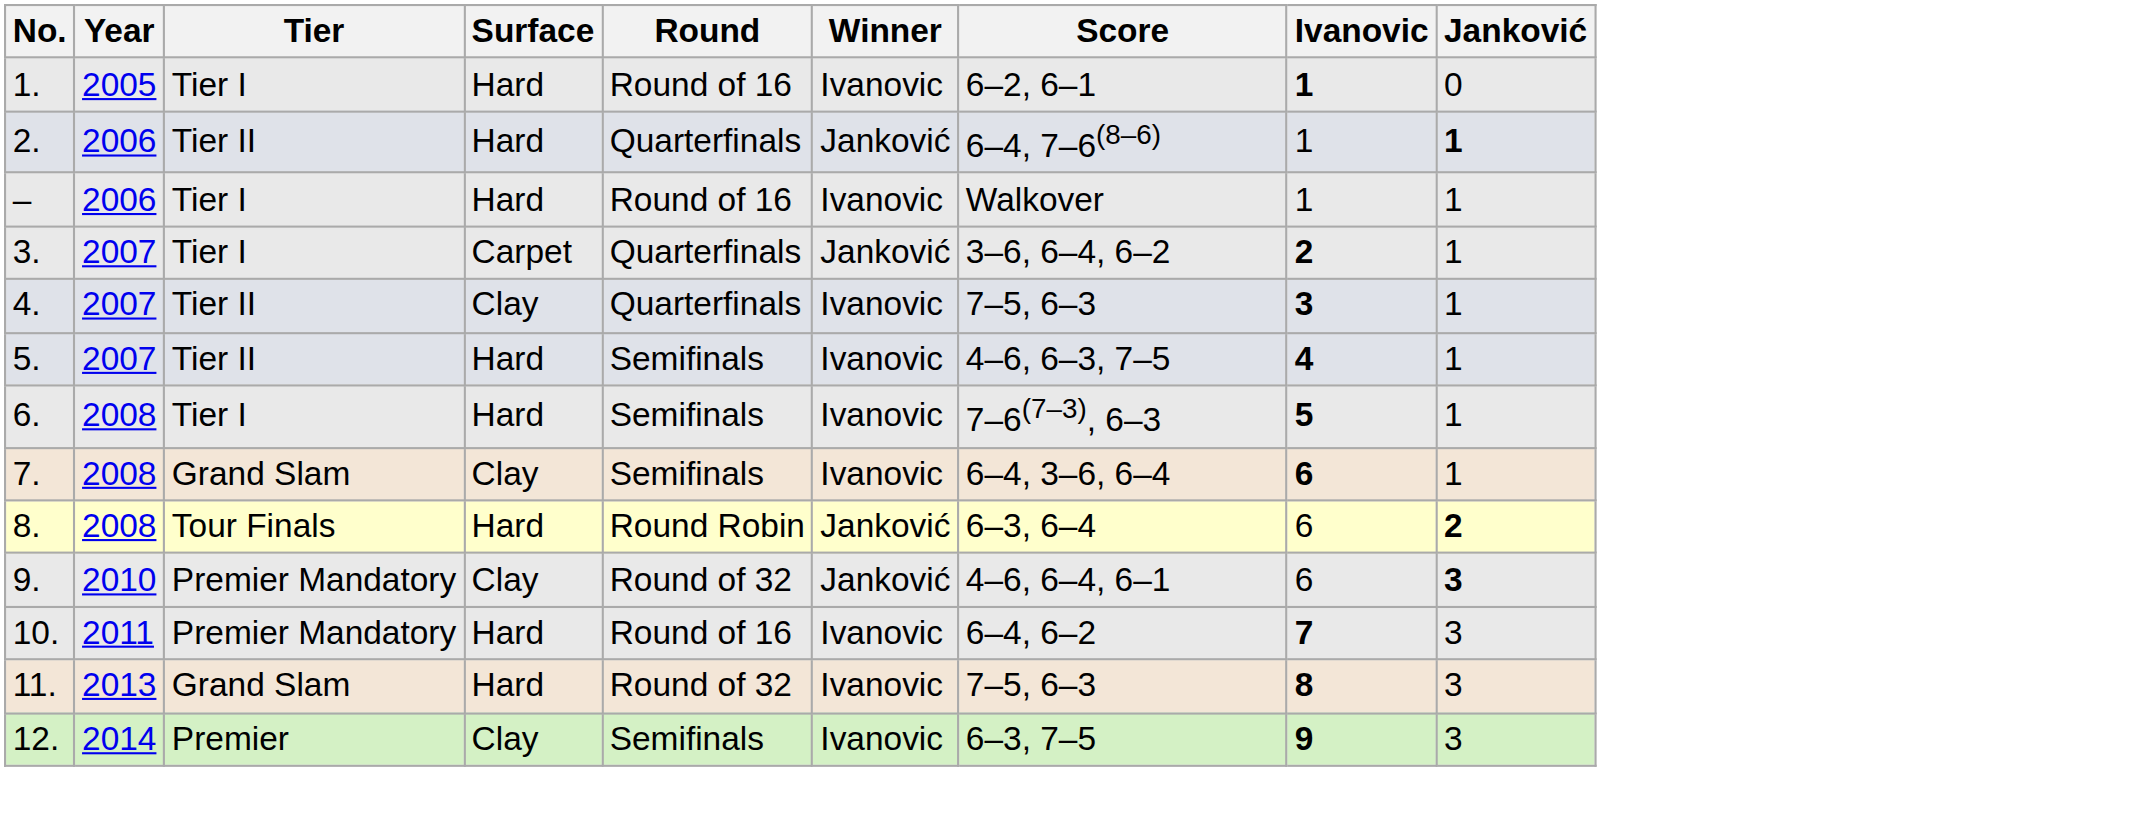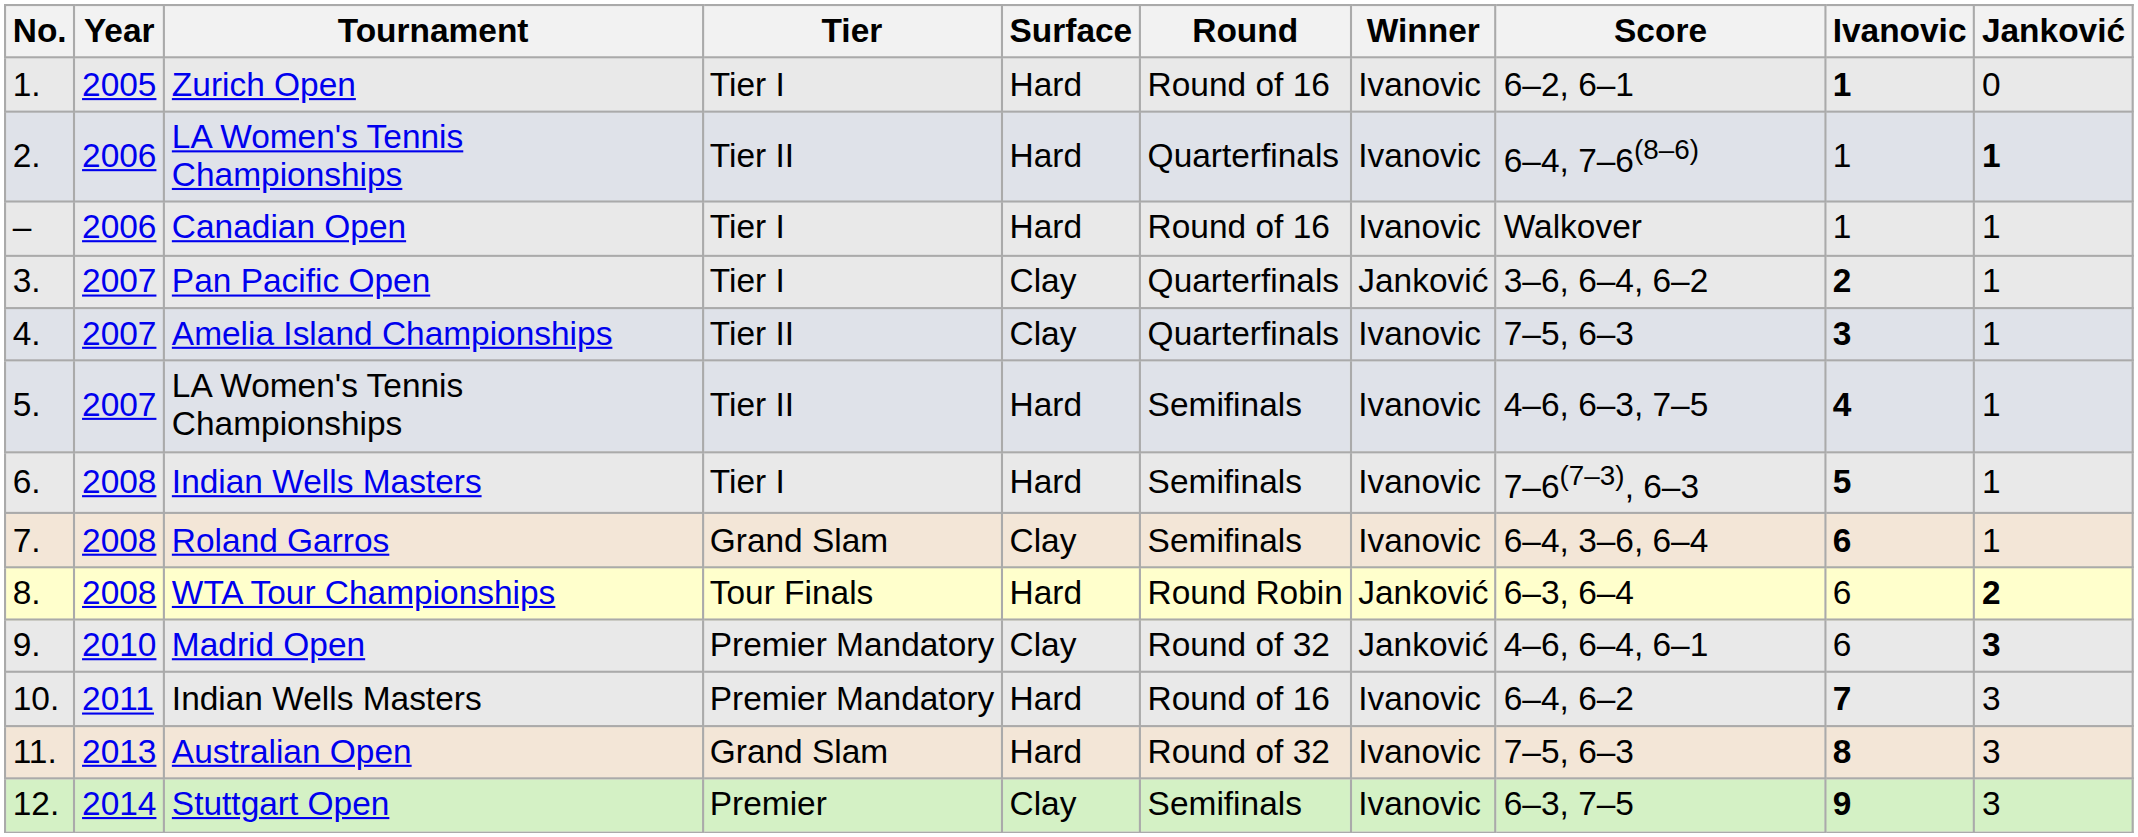+ column: Tournament | Zurich Open | LA Women's Tennis Championships | Canadian Open | Pan Pacific Open | Amelia Island Championships | LA Women's Tennis Championships | Indian Wells Masters | Roland Garros | WTA Tour Championships | Madrid Open | Indian Wells Masters | Australian Open | Stuttgart Open
2. | Winner: Janković -> Ivanovic
3. | Surface: Carpet -> Clay
